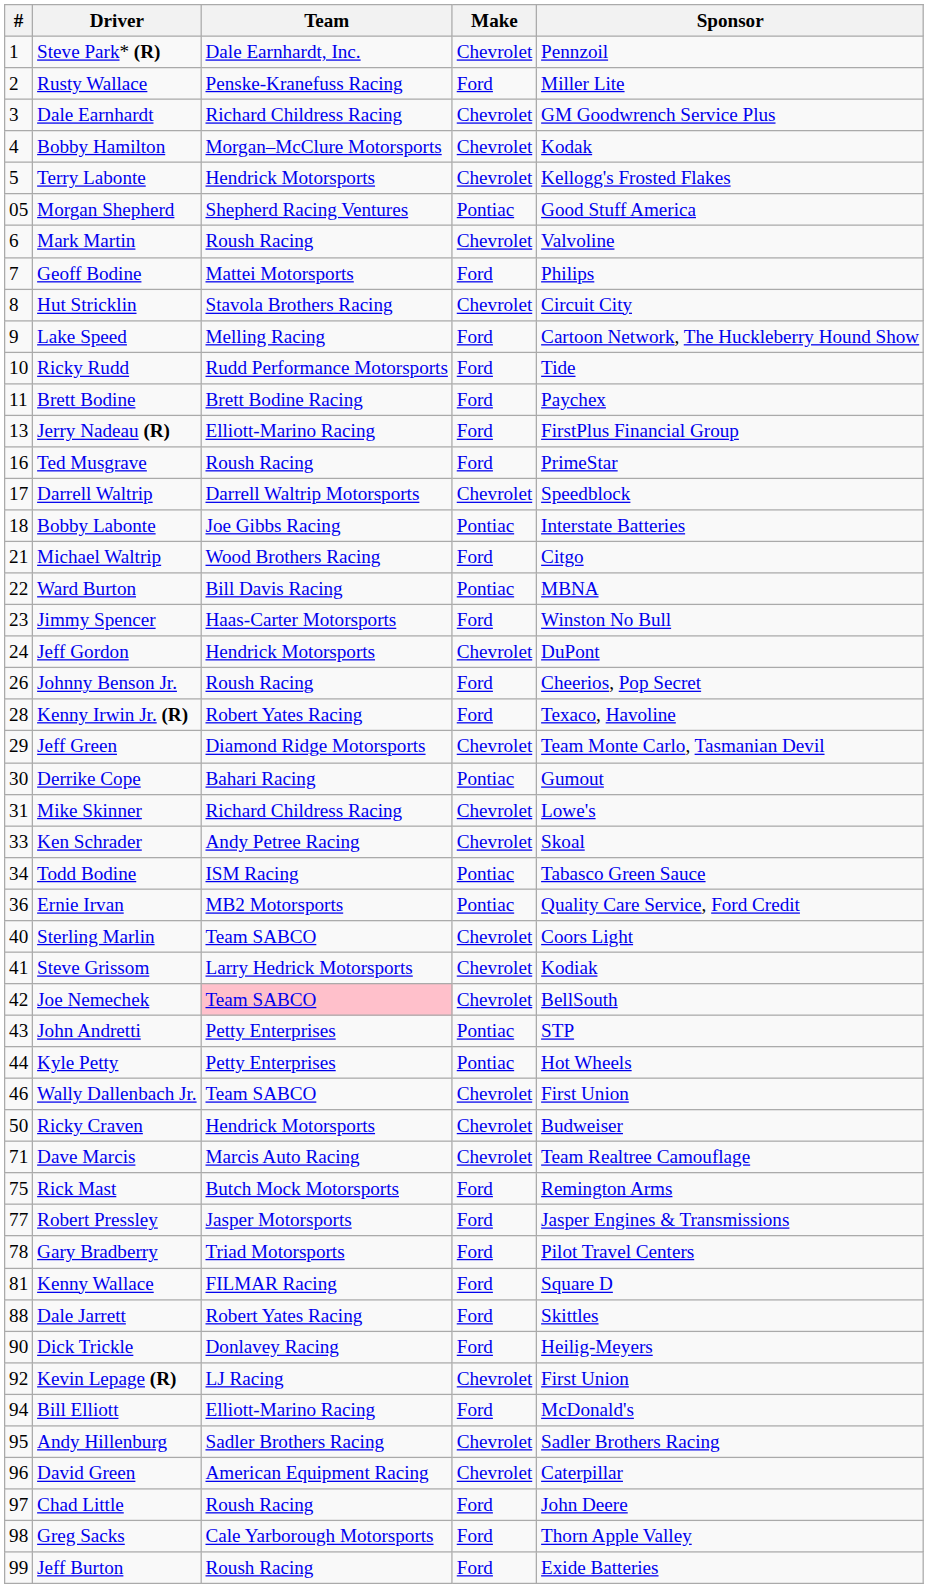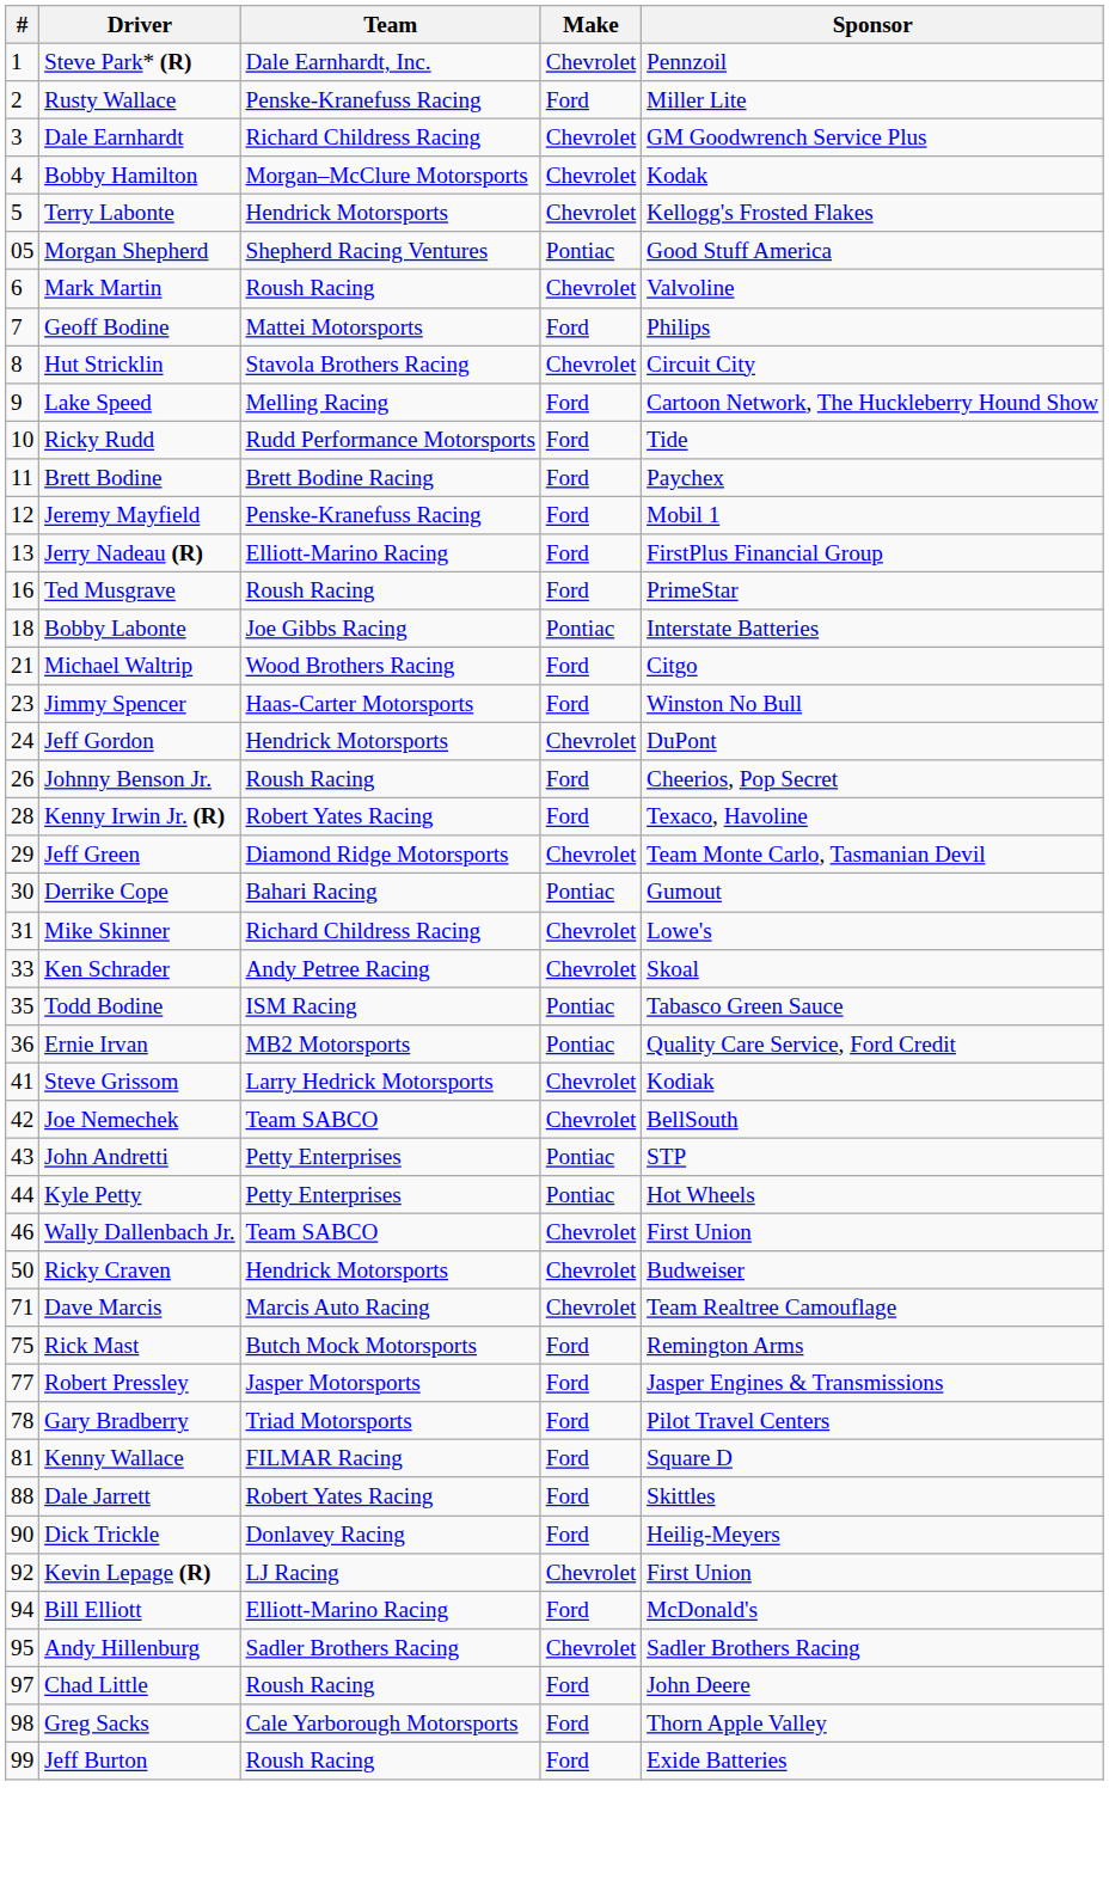+ row: 12 | Jeremy Mayfield | Penske-Kranefuss Racing | Ford | Mobil 1
- row: 17 | Darrell Waltrip | Darrell Waltrip Motorsports | Chevrolet | Speedblock
- row: 22 | Ward Burton | Bill Davis Racing | Pontiac | MBNA
Todd Bodine | #: 34 -> 35
- row: 40 | Sterling Marlin | Team SABCO | Chevrolet | Coors Light
Joe Nemechek | Team: pink background -> no background
- row: 96 | David Green | American Equipment Racing | Chevrolet | Caterpillar
